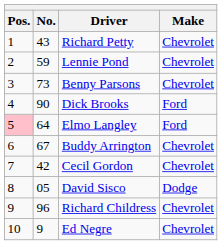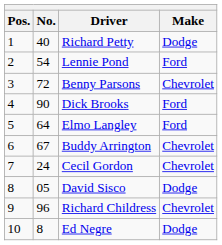Richard Petty | No.: 43 -> 40
Richard Petty | Make: Chevrolet -> Dodge
Lennie Pond | No.: 59 -> 54
Lennie Pond | Make: Chevrolet -> Ford
Benny Parsons | No.: 73 -> 72
Elmo Langley | Pos.: pink background -> no background
Cecil Gordon | No.: 42 -> 24
Ed Negre | No.: 9 -> 8
Ed Negre | Make: Chevrolet -> Dodge
